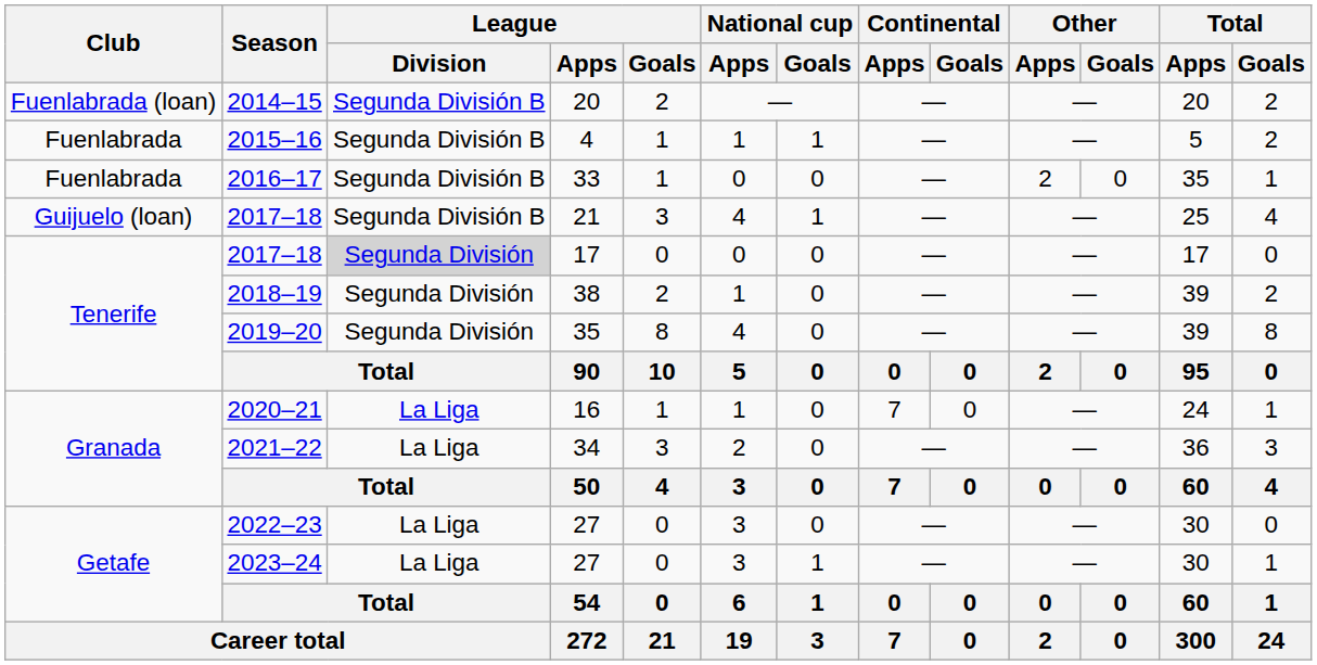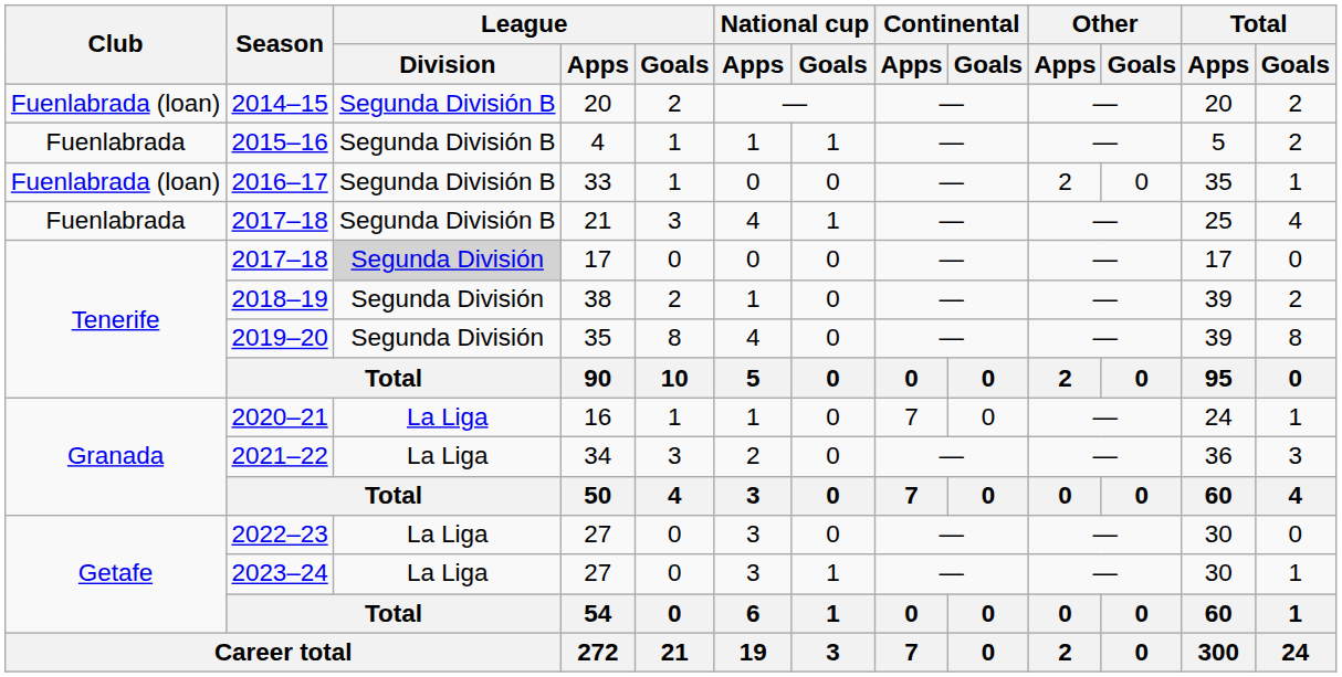2016–17 | Club: Fuenlabrada -> Fuenlabrada (loan)
2017–18 / 21 | Club: Guijuelo (loan) -> Fuenlabrada
